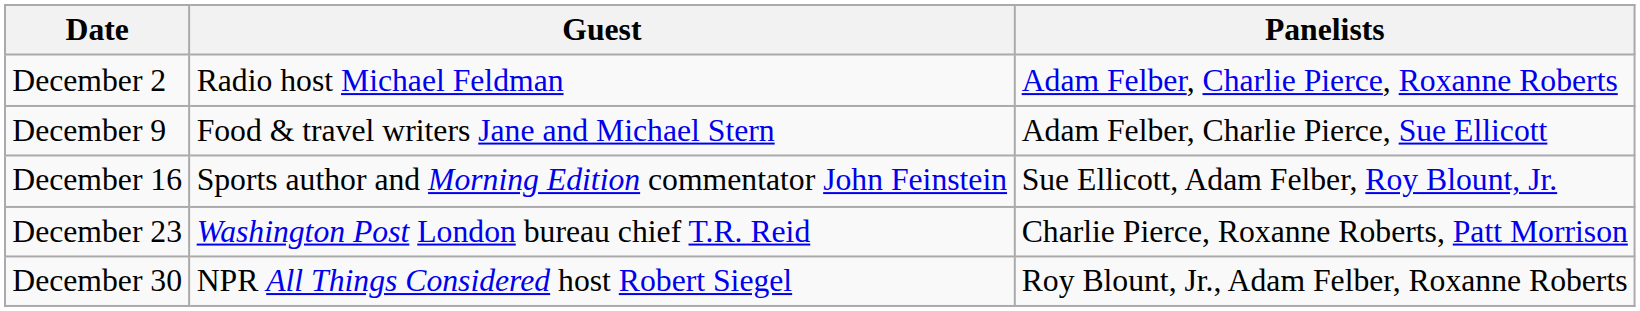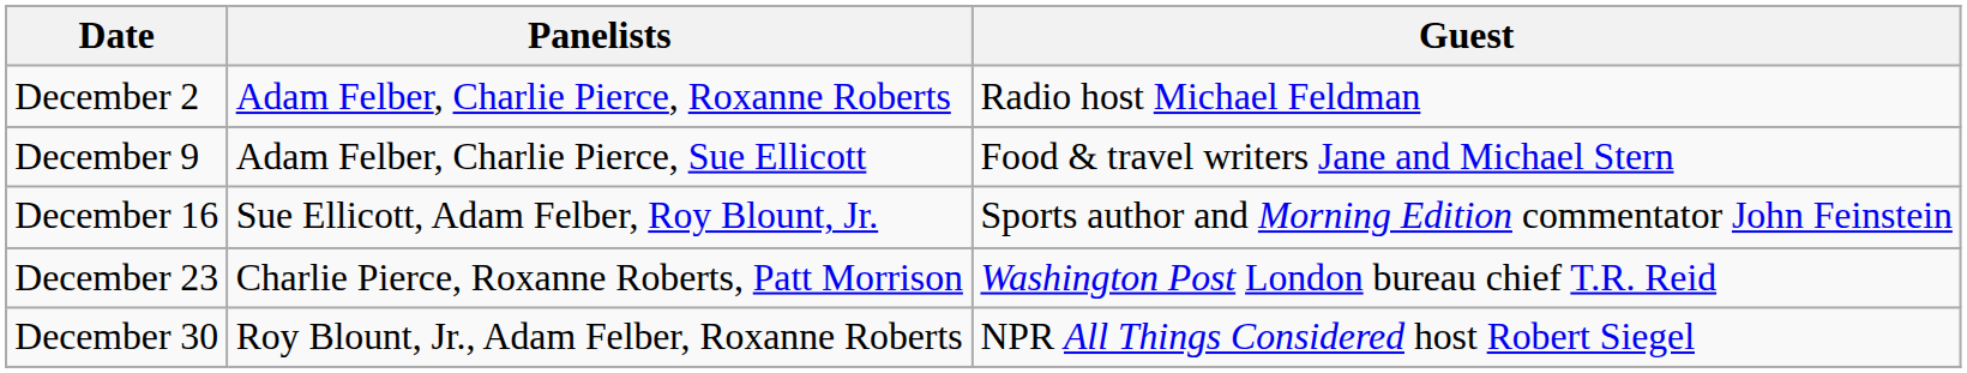columns swapped: Guest <-> Panelists
